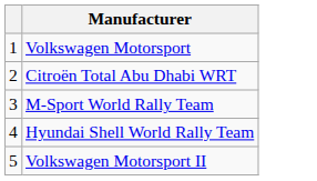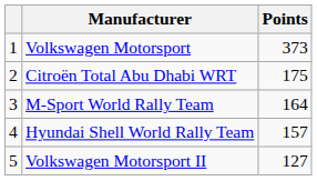+ column: Points | 373 | 175 | 164 | 157 | 127
